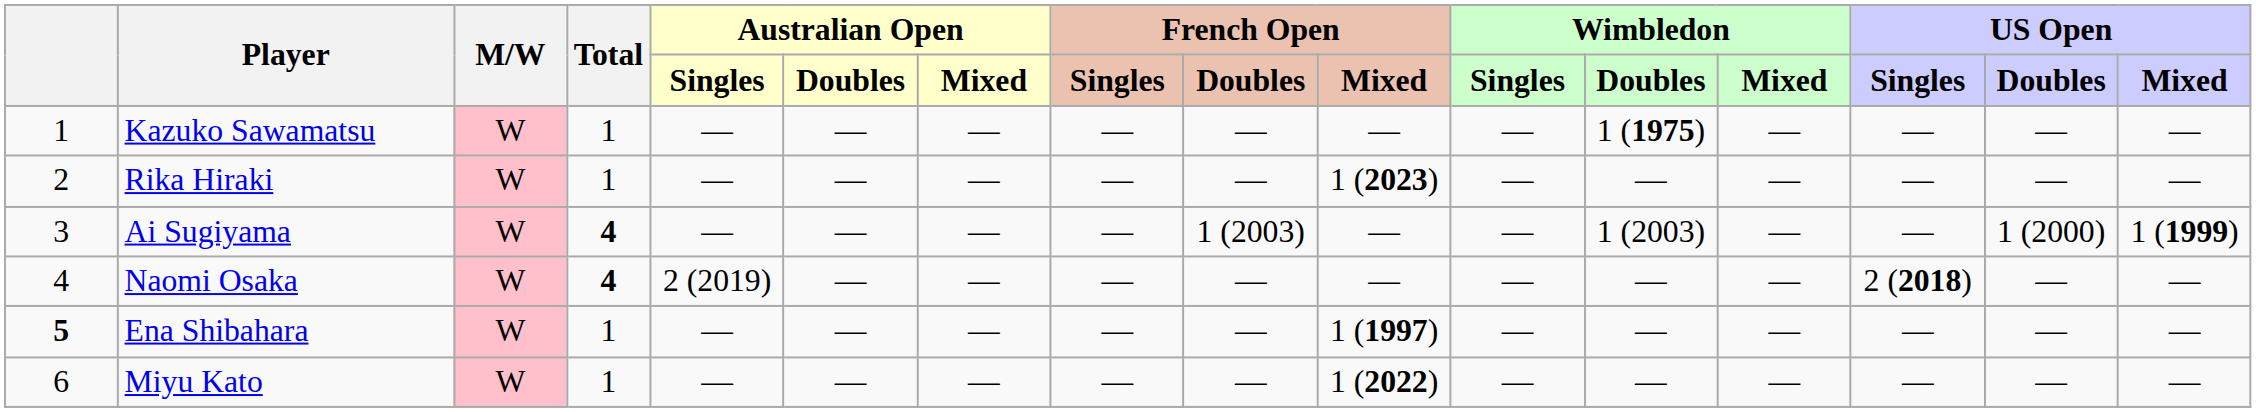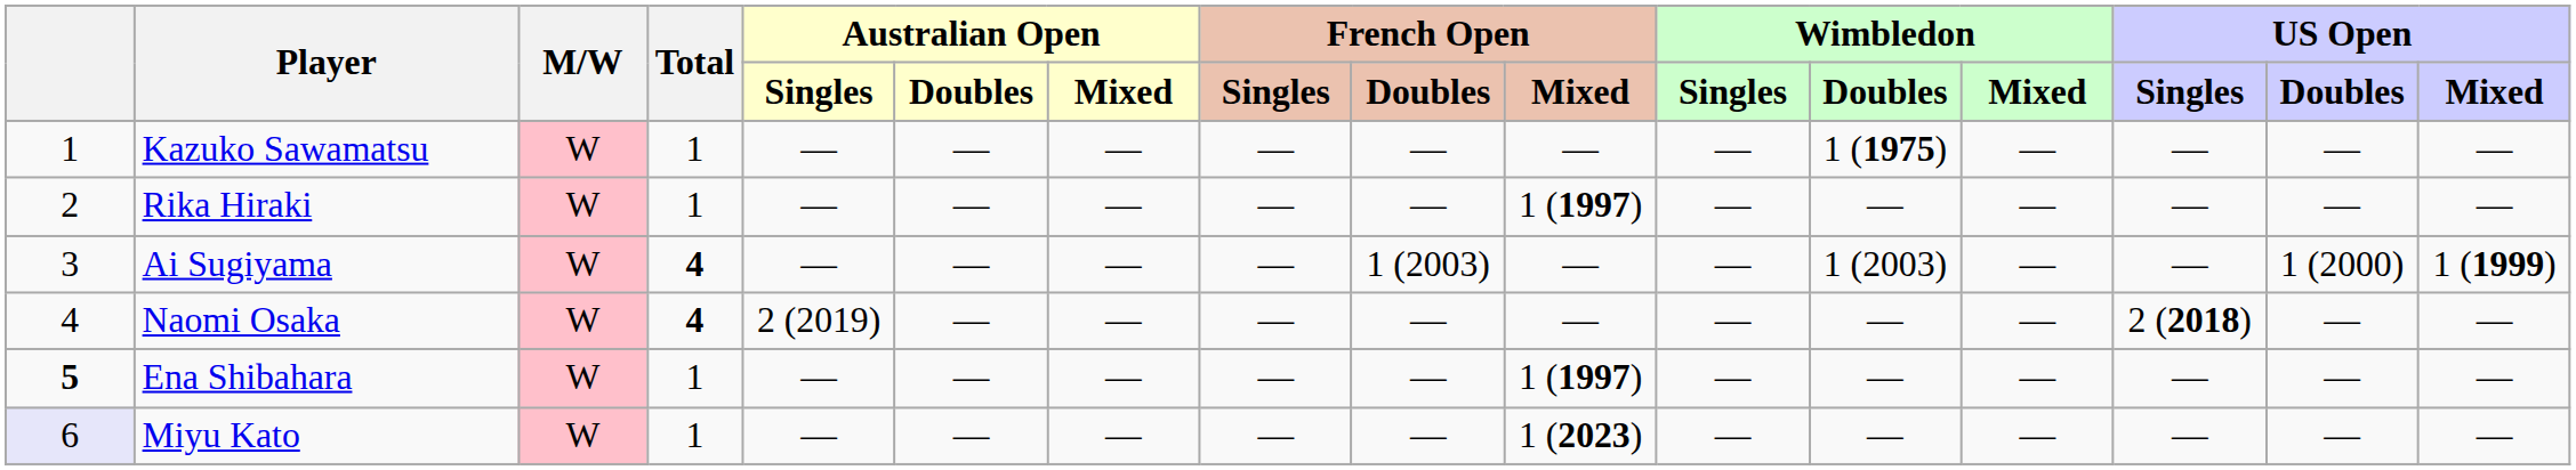Rika Hiraki | French Open / Mixed: 1 (2023) -> 1 (1997)
Miyu Kato | column 1: no background -> lavender background
Miyu Kato | French Open / Mixed: 1 (2022) -> 1 (2023)
